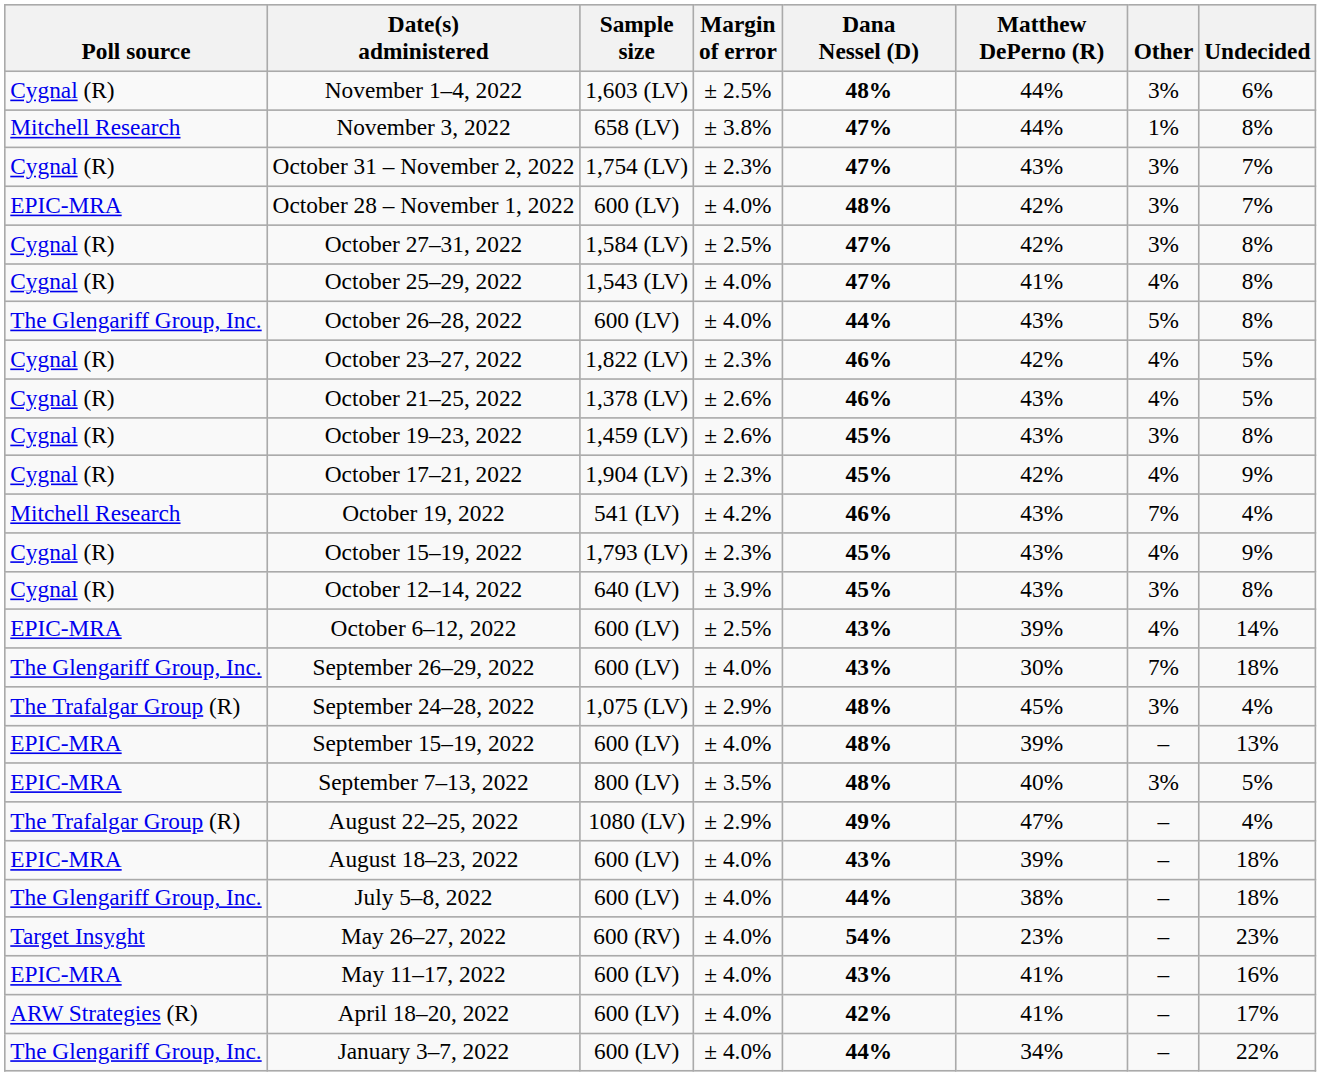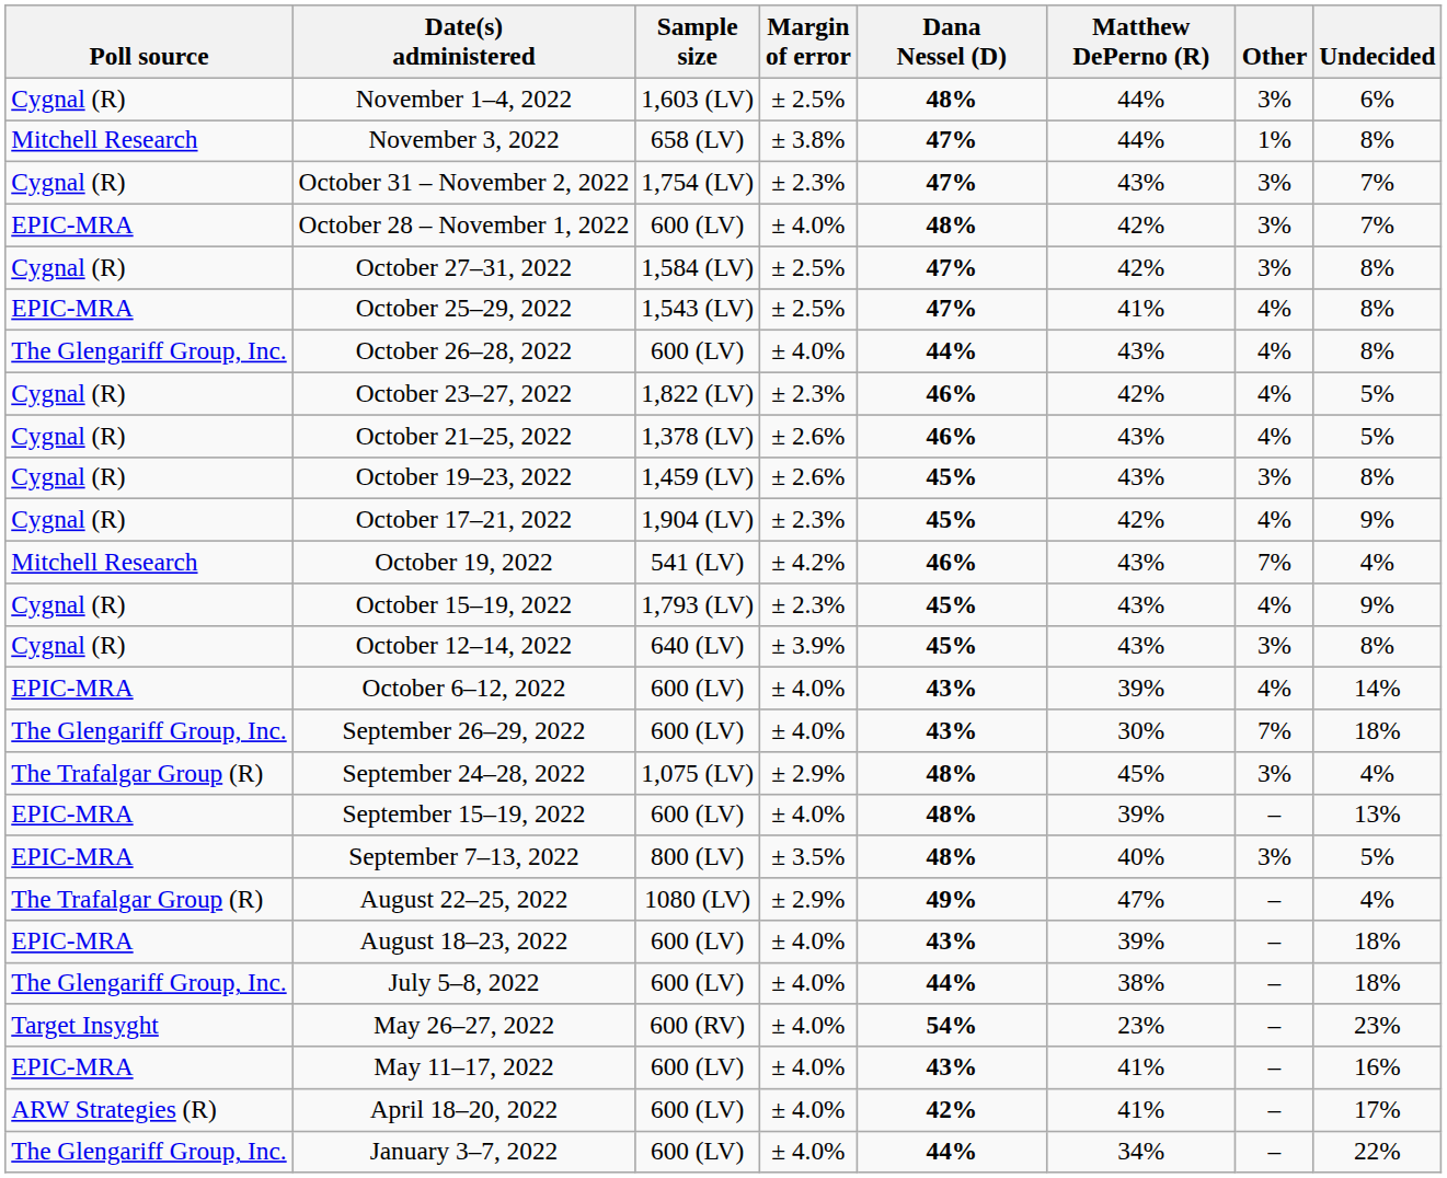October 25–29, 2022 | Poll source: Cygnal (R) -> EPIC-MRA
October 25–29, 2022 | Margin of error: ± 4.0% -> ± 2.5%
October 26–28, 2022 | Other: 5% -> 4%
October 6–12, 2022 | Margin of error: ± 2.5% -> ± 4.0%
